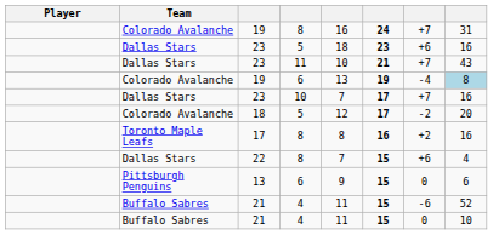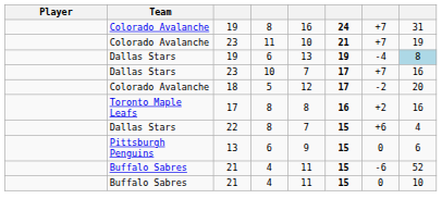- row: Dallas Stars | 23 | 5 | 18 | 23 | +6 | 16
23 / 11 | Team: Dallas Stars -> Colorado Avalanche
23 / 11 | column 8: 43 -> 19
19 / 6 | Team: Colorado Avalanche -> Dallas Stars
